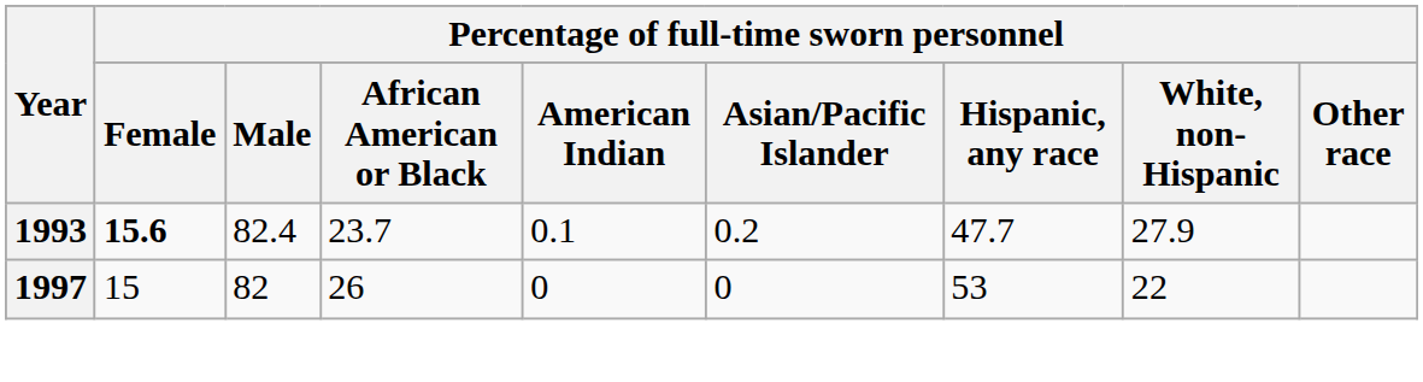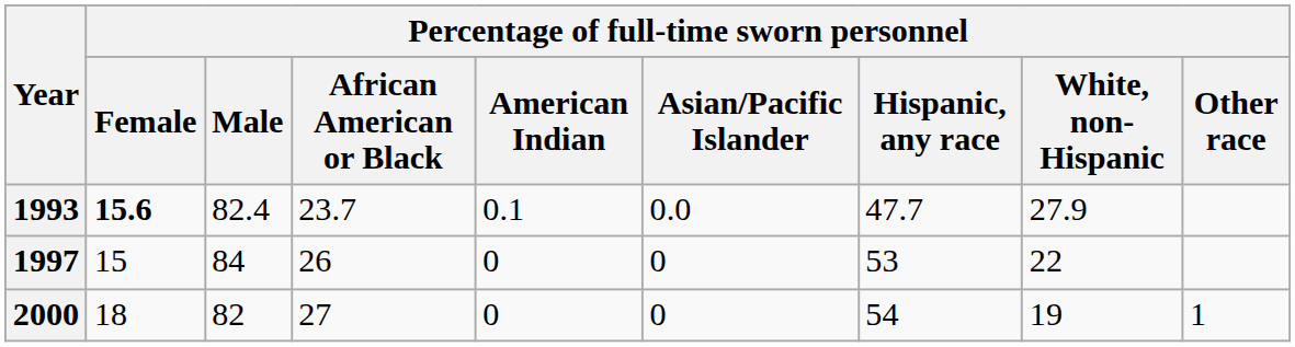1993 | column 6: 0.2 -> 0.0
1997 | Percentage of full-time sworn personnel / Male: 82 -> 84
+ row: 2000 | 18 | 82 | 27 | 0 | 0 | 54 | 19 | 1
